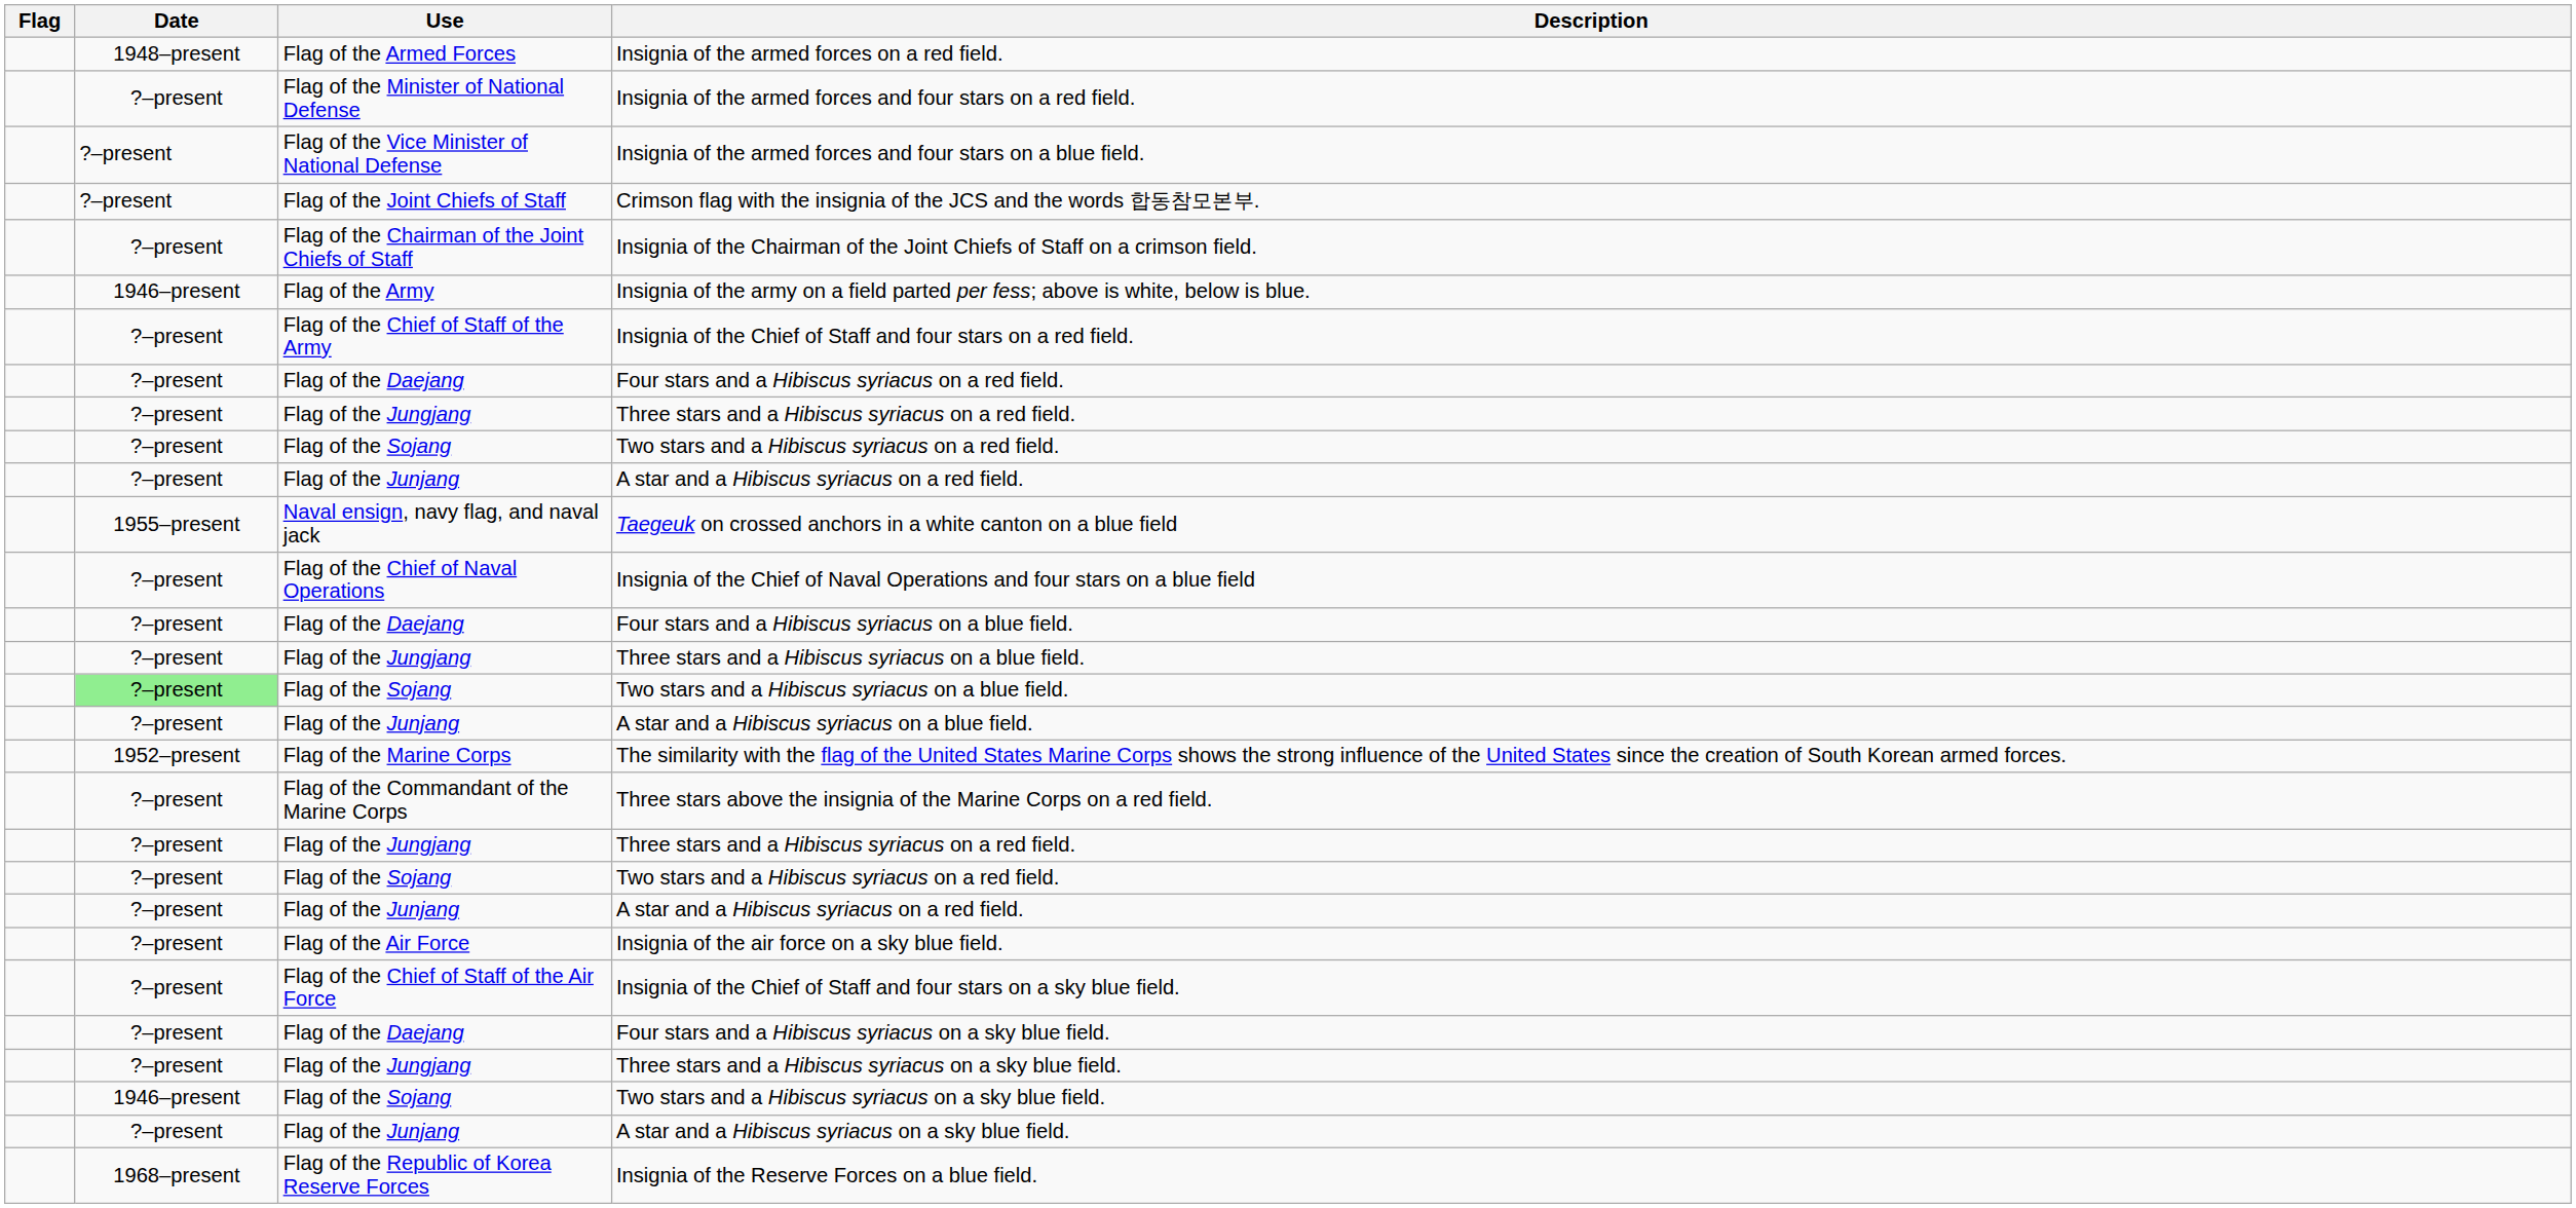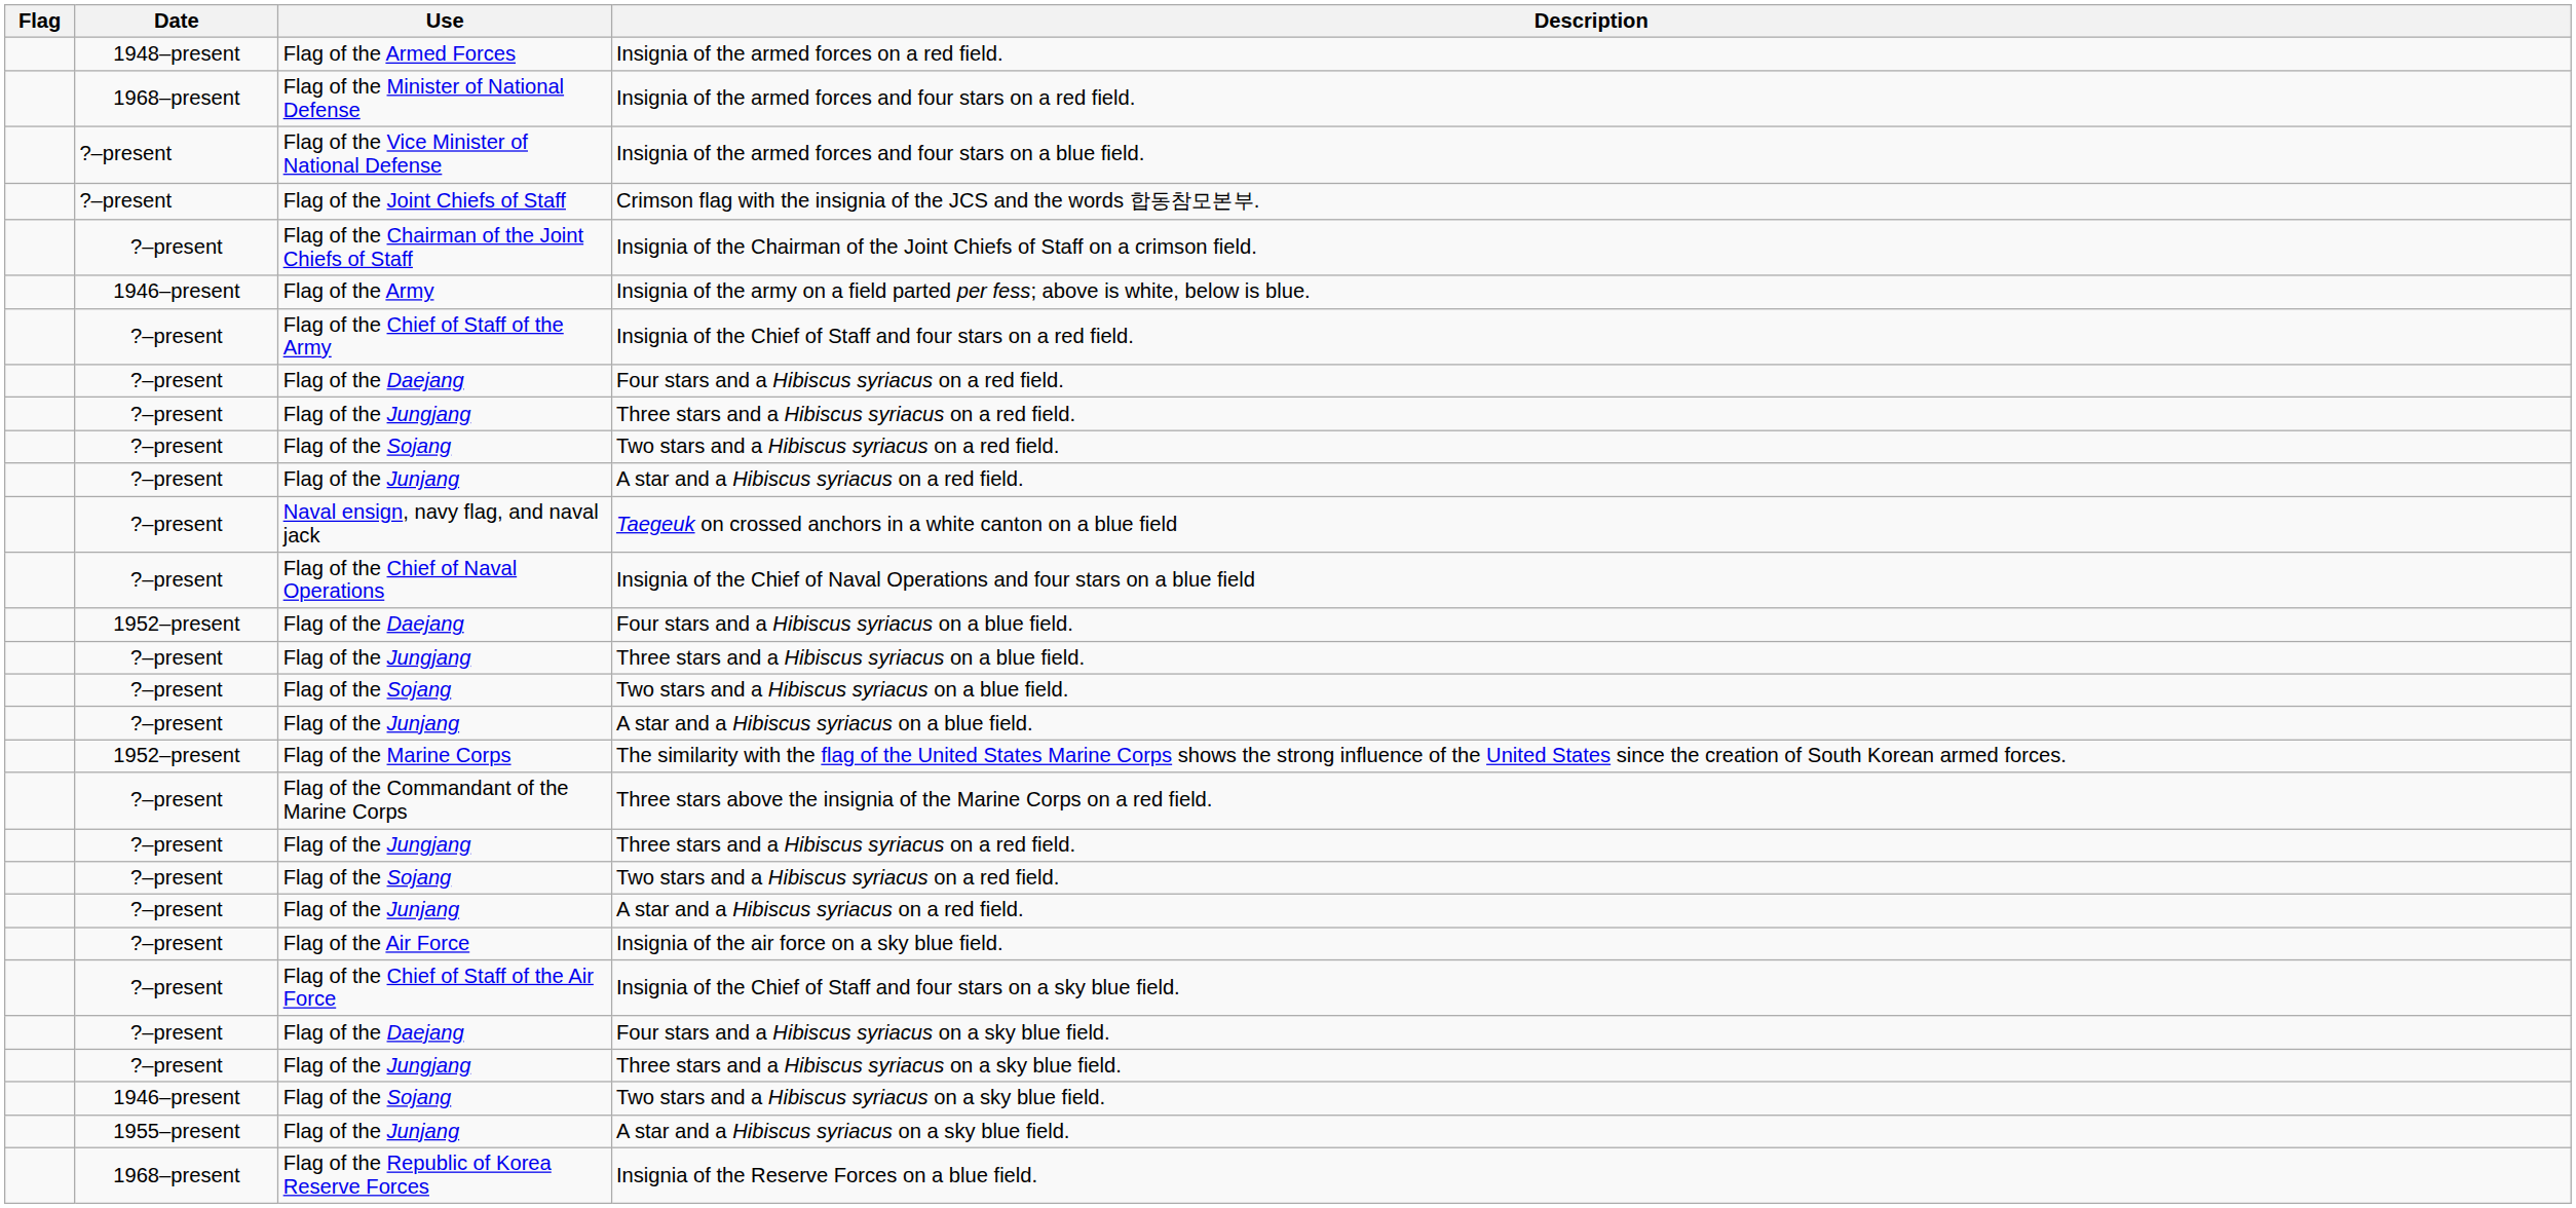Insignia of the armed forces and four stars on a red field. | Date: ?–present -> 1968–present
Taegeuk on crossed anchors in a white canton on a blue field | Date: 1955–present -> ?–present
Four stars and a Hibiscus syriacus on a blue field. | Date: ?–present -> 1952–present
Two stars and a Hibiscus syriacus on a blue field. | Date: lightgreen background -> no background
A star and a Hibiscus syriacus on a sky blue field. | Date: ?–present -> 1955–present
